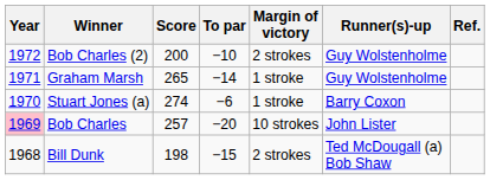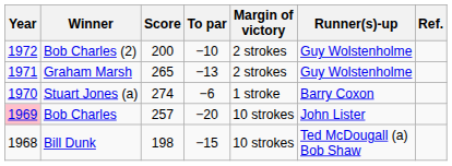Graham Marsh | To par: −14 -> −13
Graham Marsh | Margin of victory: 1 stroke -> 2 strokes
Bill Dunk | Margin of victory: 2 strokes -> 10 strokes
